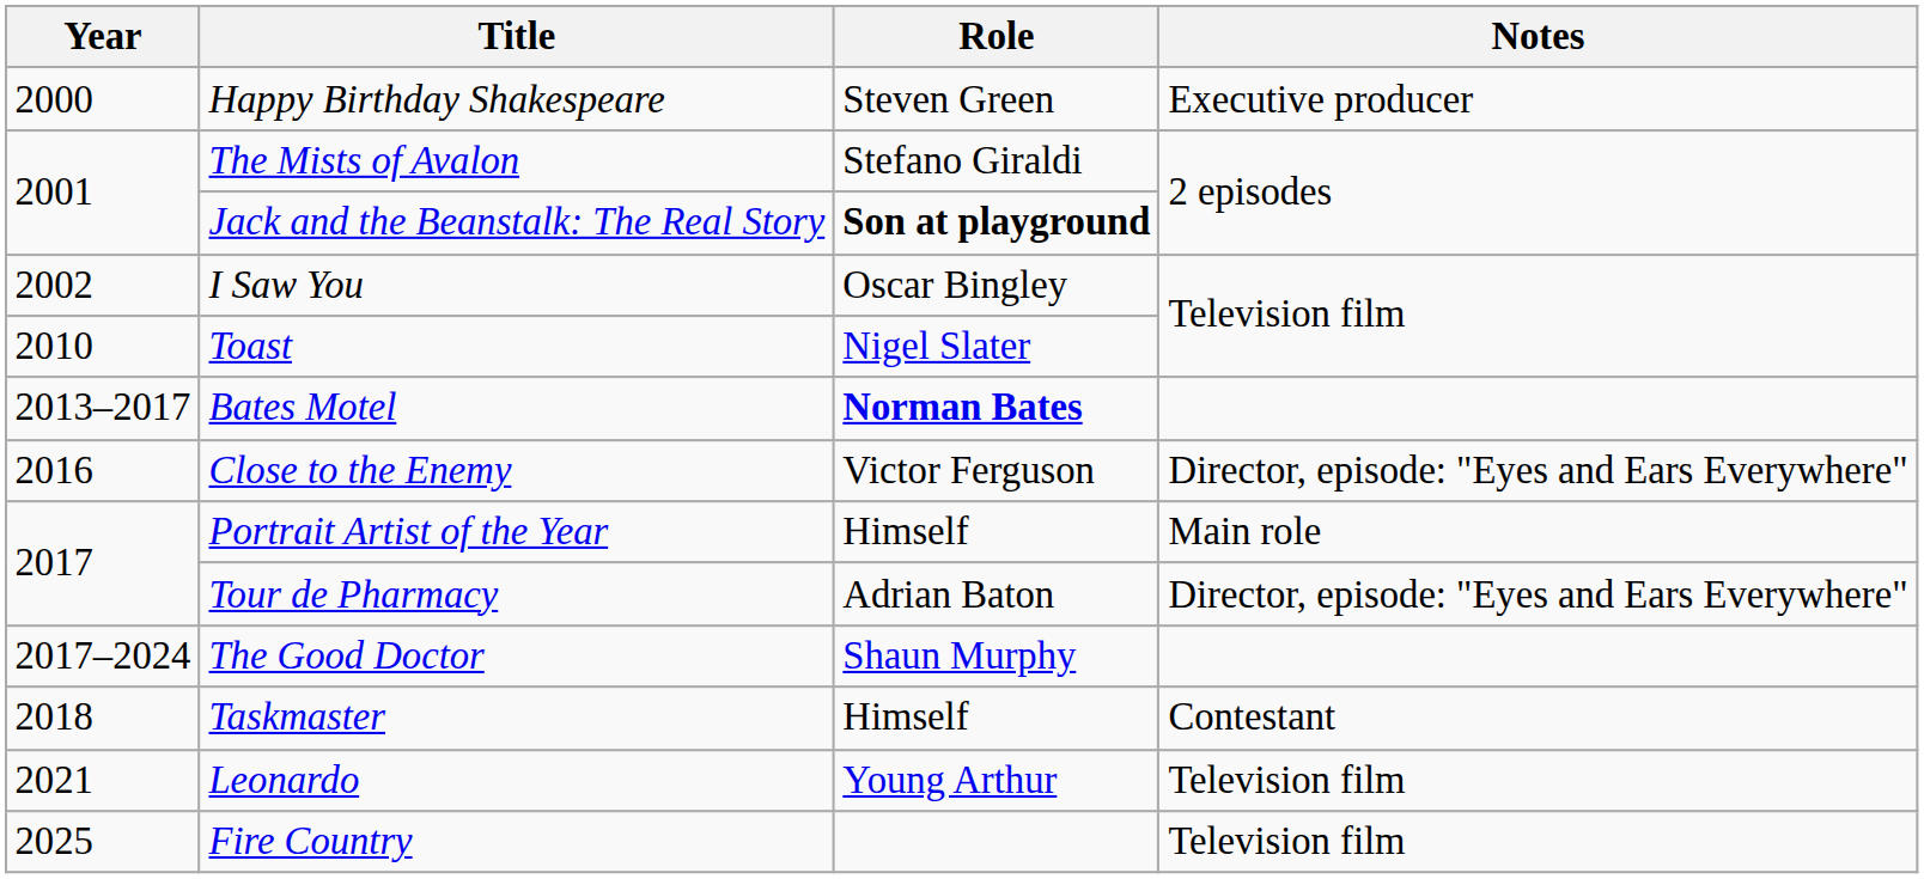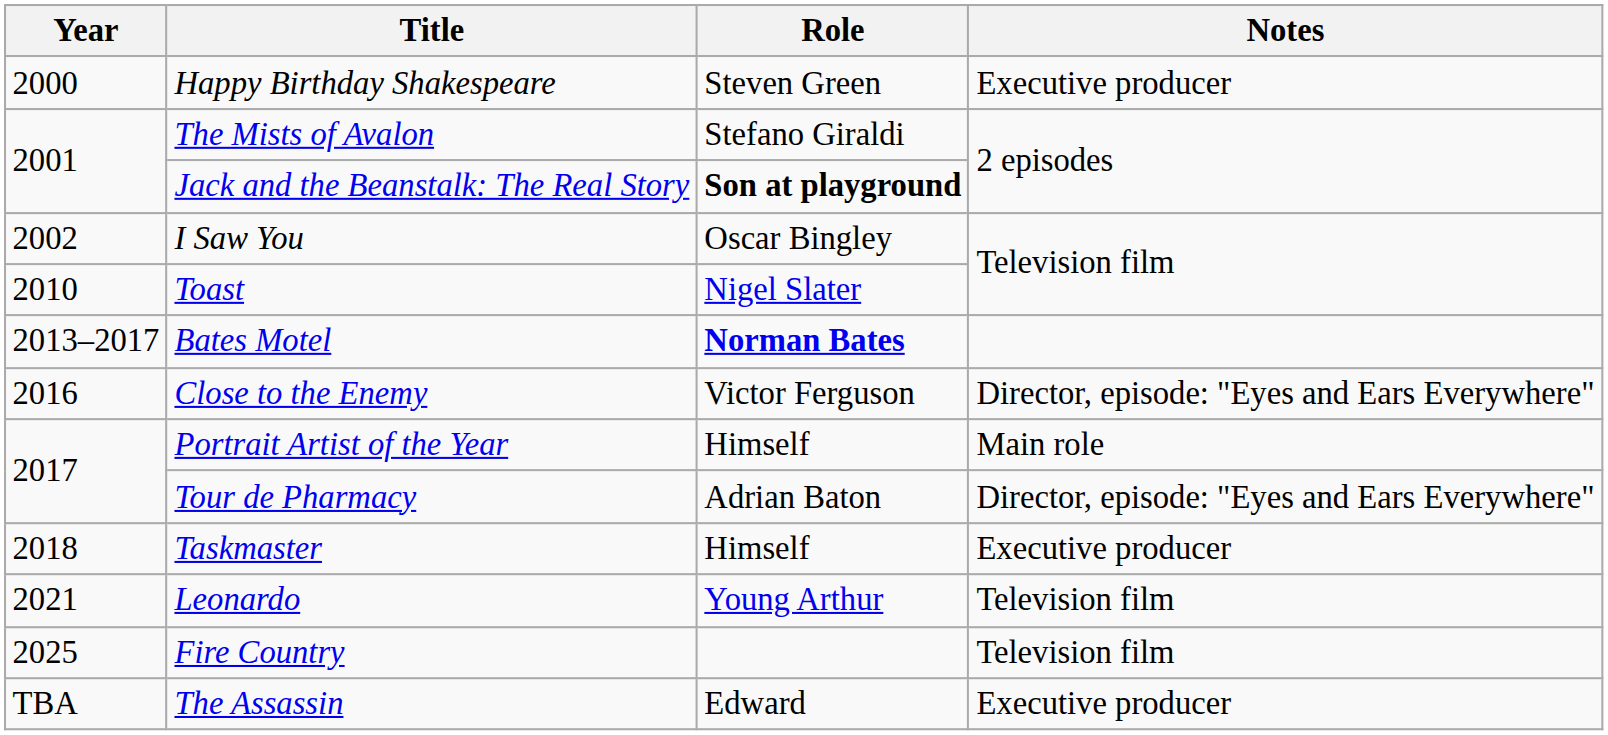- row: 2017–2024 | The Good Doctor | Shaun Murphy
Taskmaster | Notes: Contestant -> Executive producer
+ row: TBA | The Assassin | Edward | Executive producer
